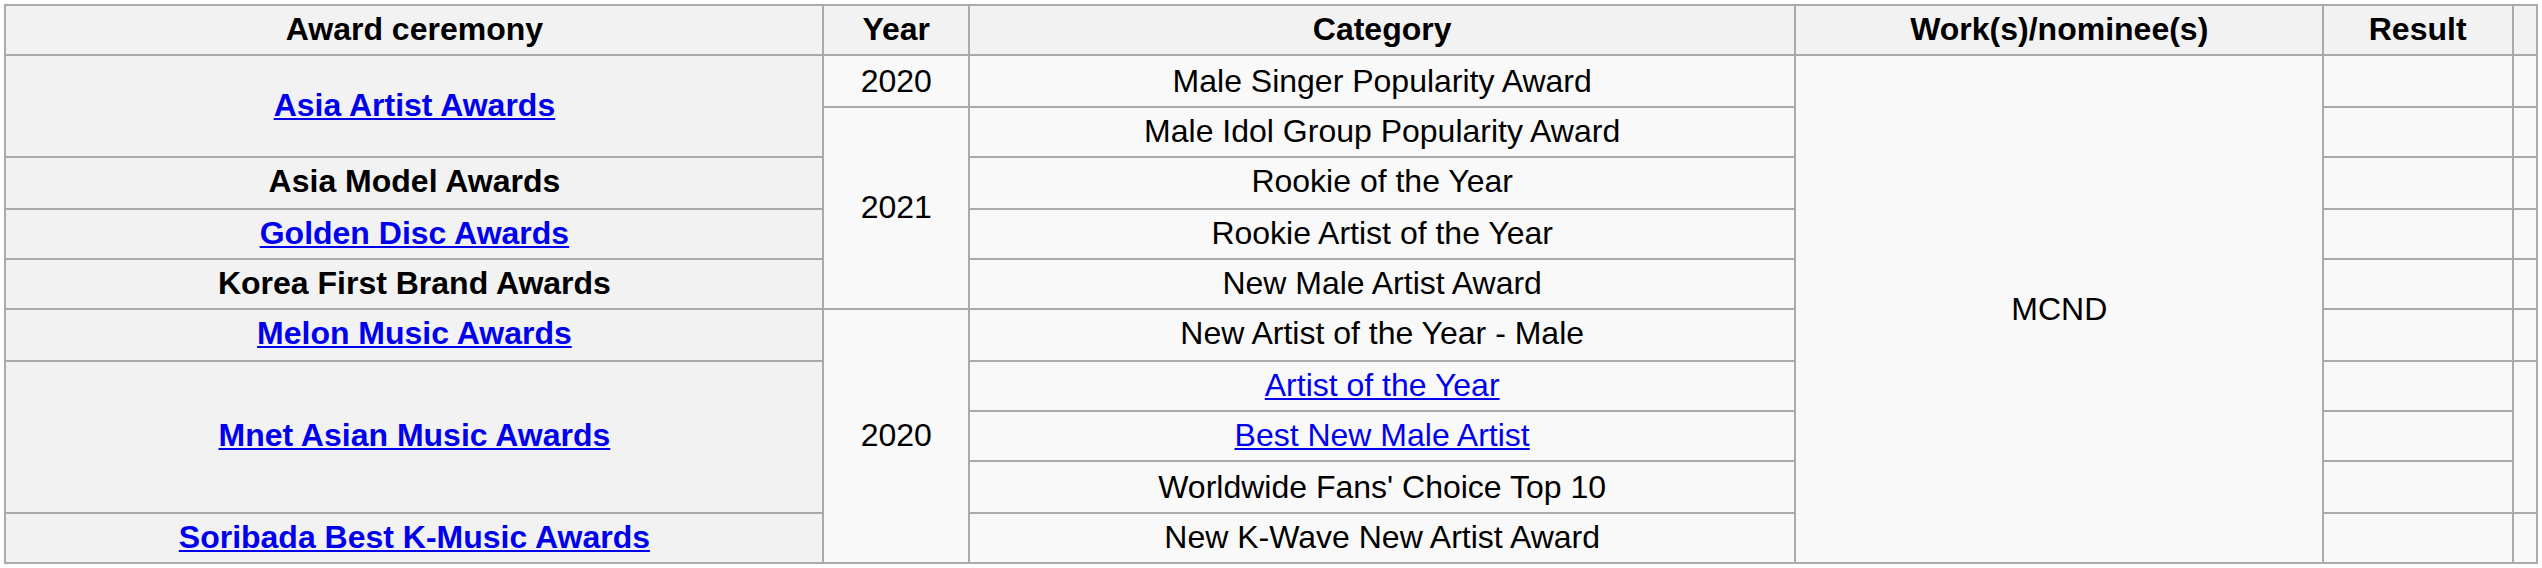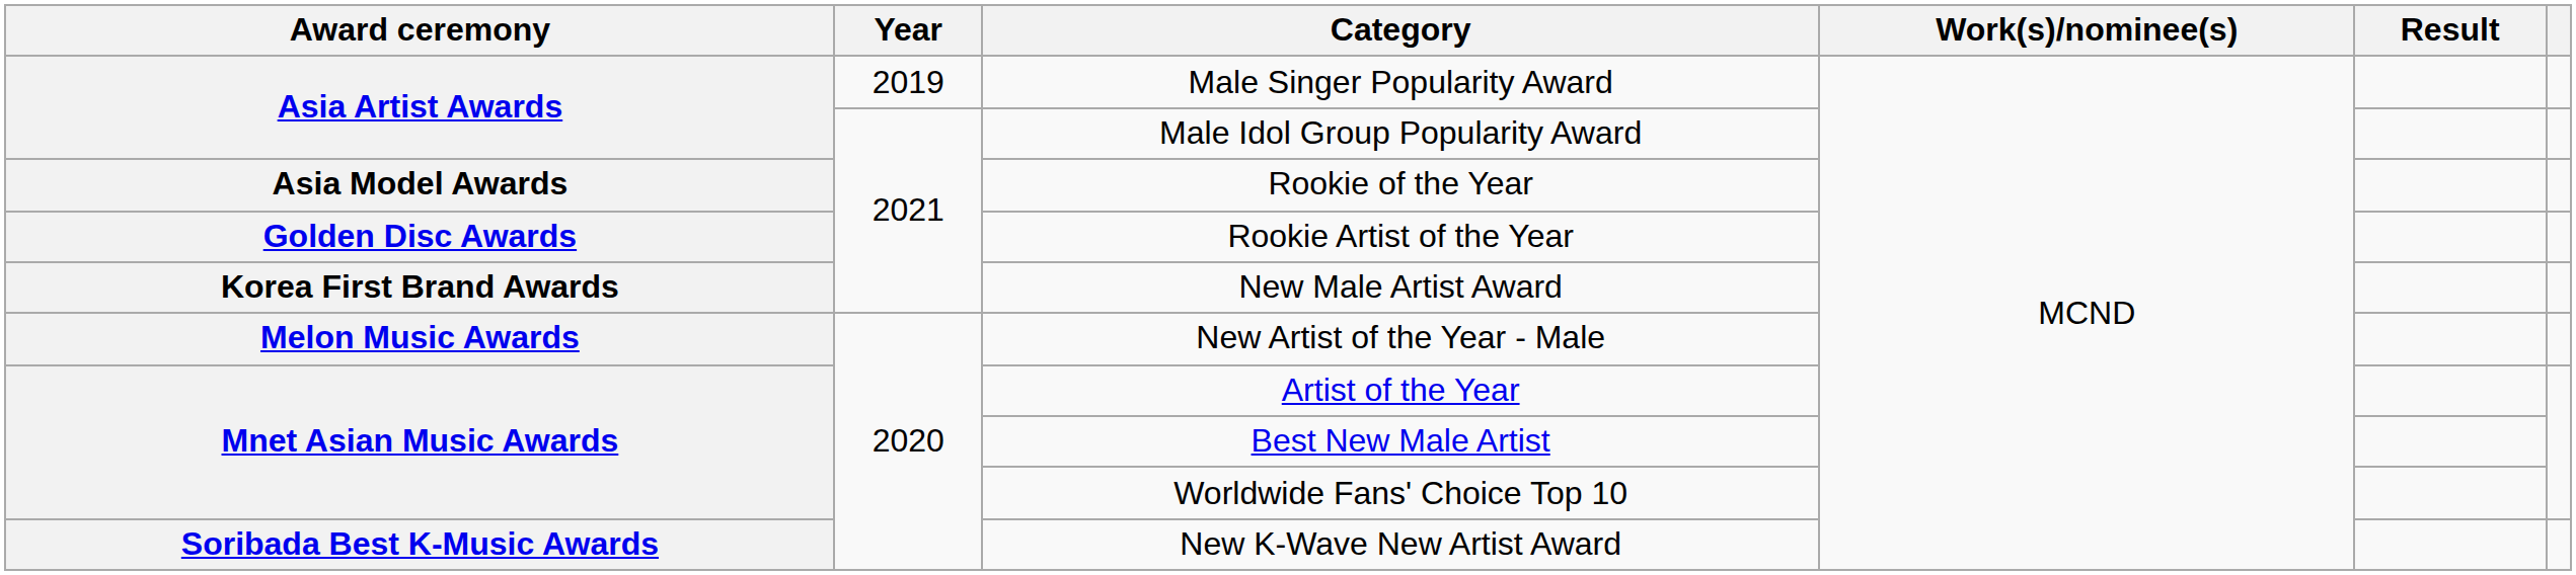Male Singer Popularity Award | Year: 2020 -> 2019
